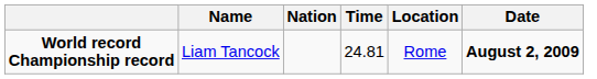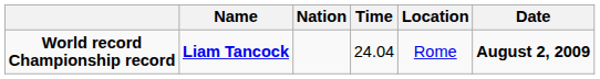World record Championship record | Name: normal -> bold
World record Championship record | Time: 24.81 -> 24.04
